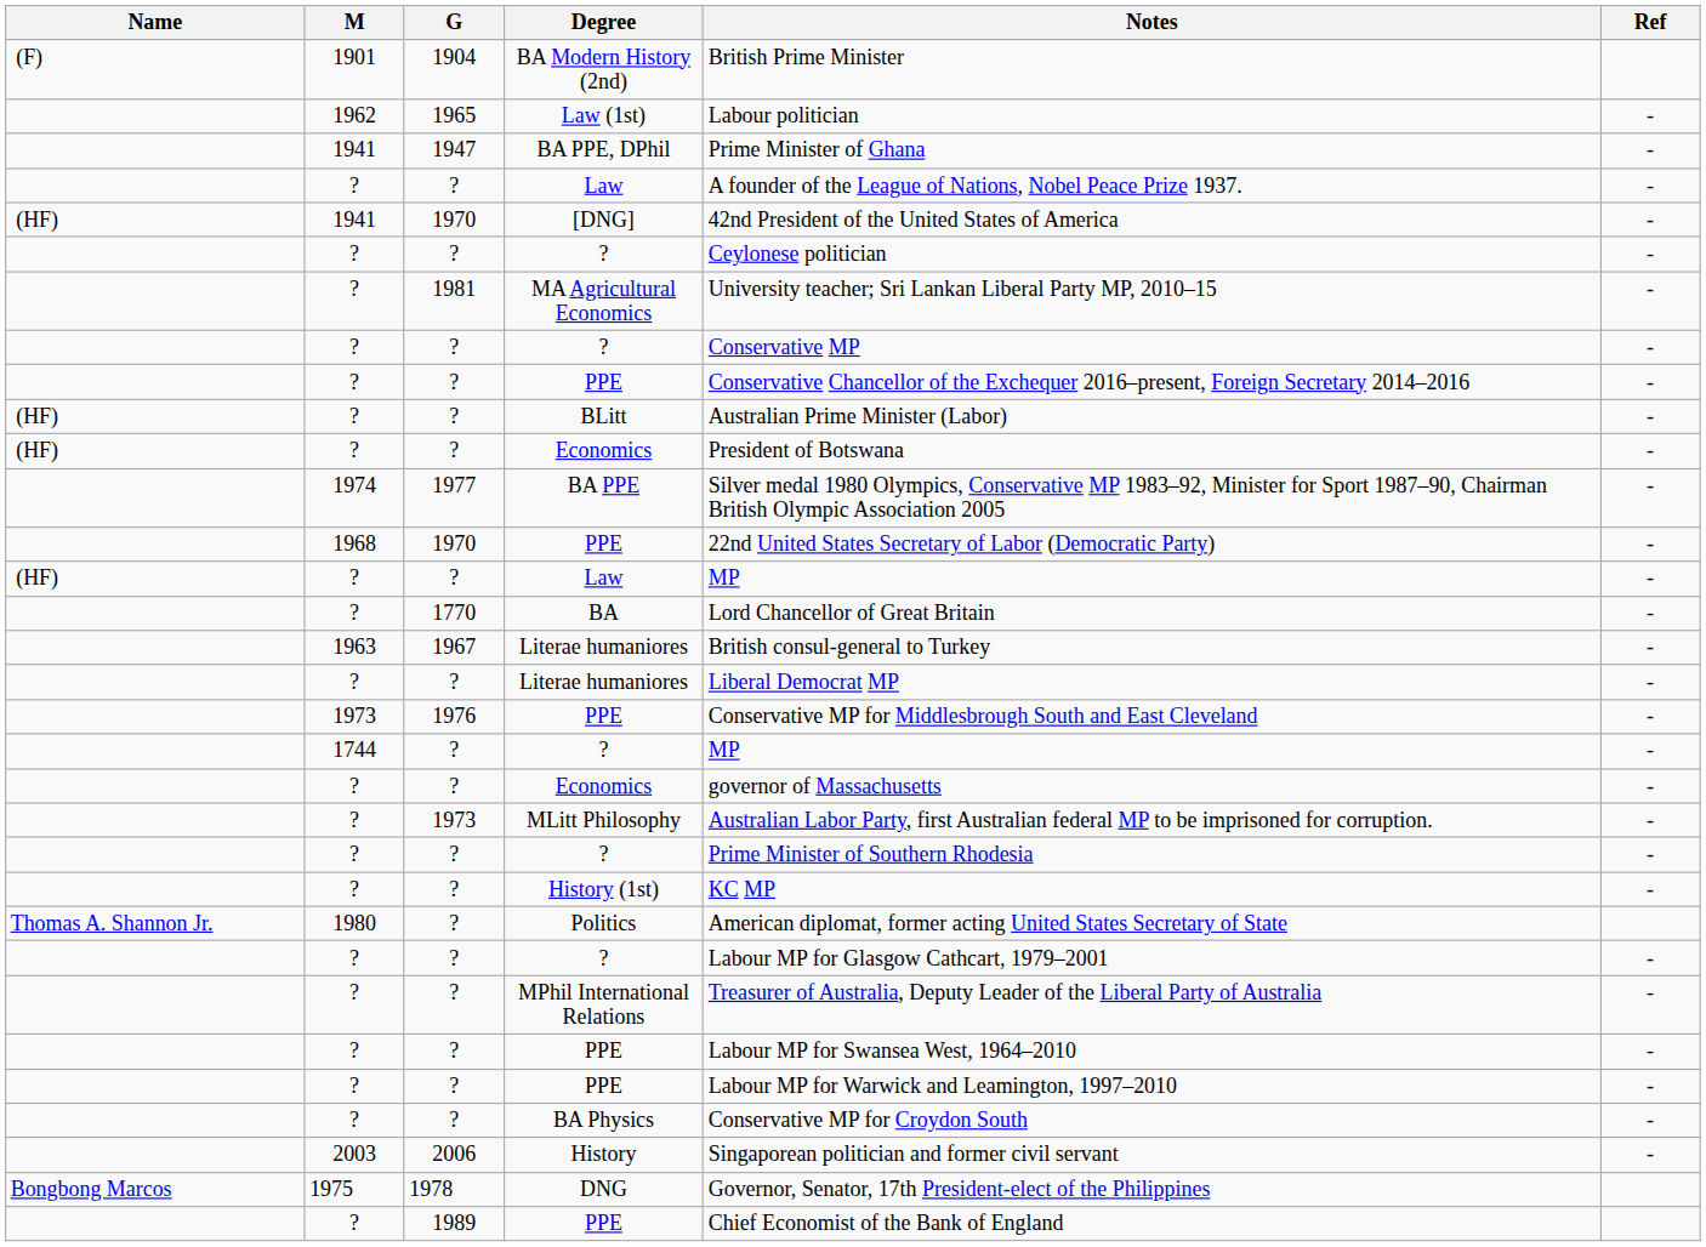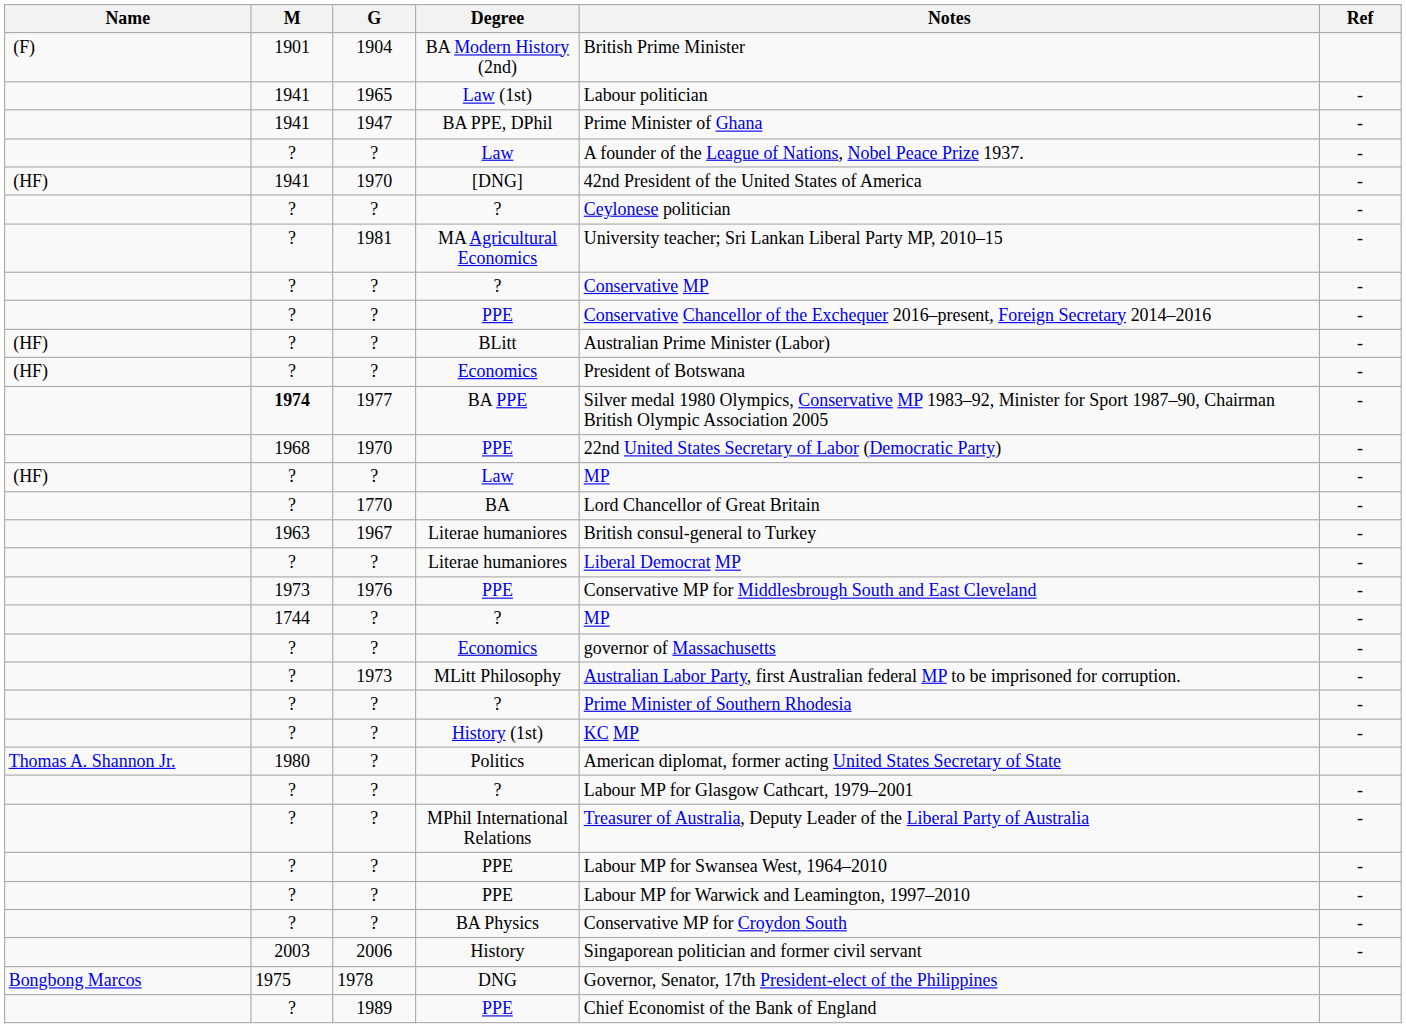Law (1st) | M: 1962 -> 1941
BA PPE | M: normal -> bold
